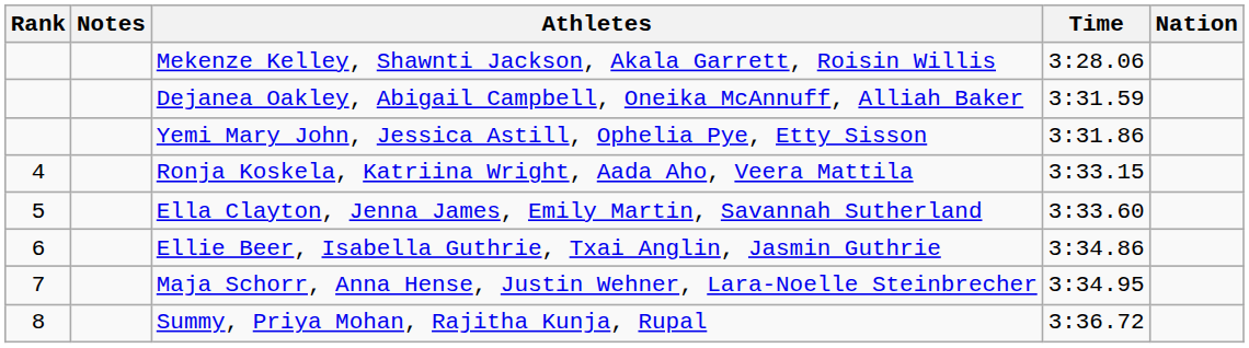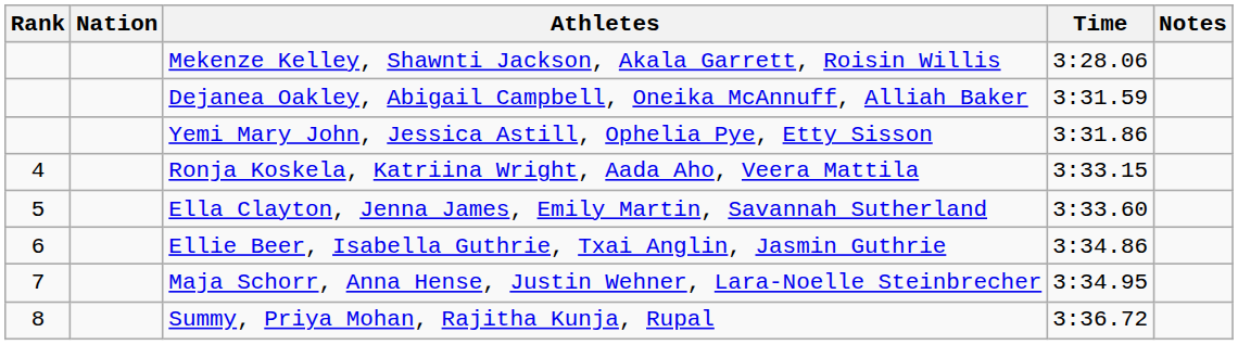columns swapped: Nation <-> Notes
